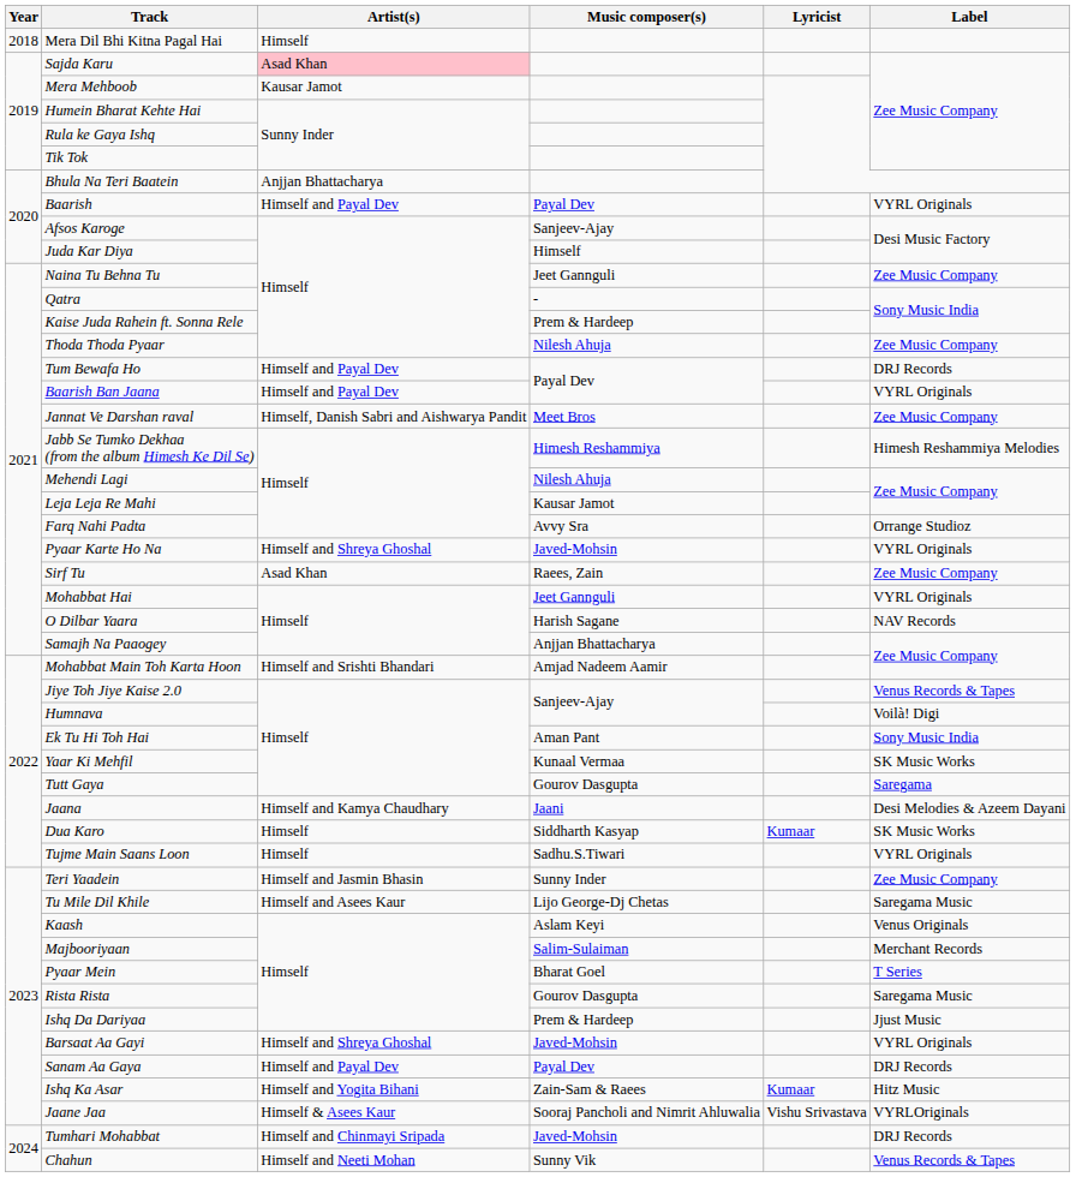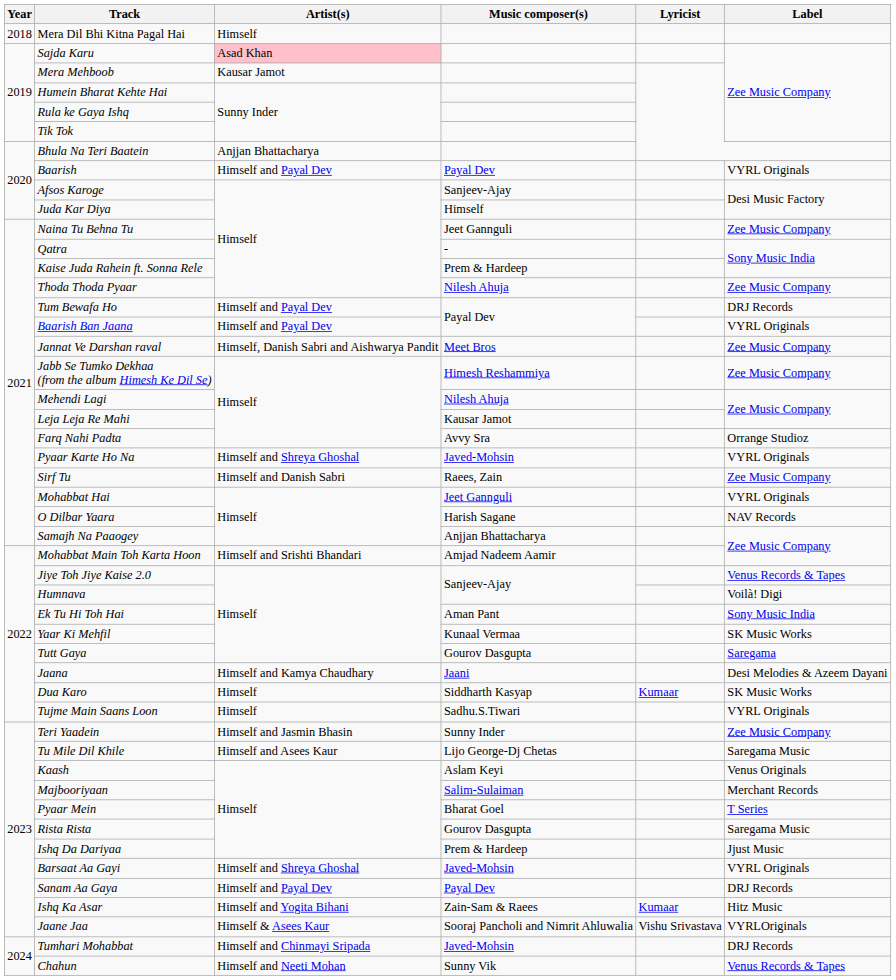Jabb Se Tumko Dekhaa (from the album Himesh Ke Dil Se) | Label: Himesh Reshammiya Melodies -> Zee Music Company
Sirf Tu | Artist(s): Asad Khan -> Himself and Danish Sabri
